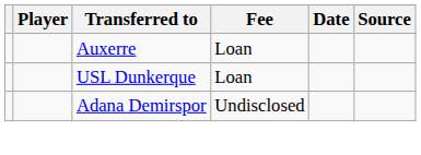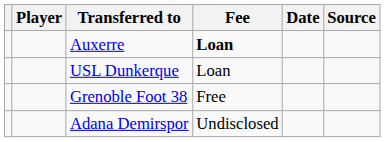Auxerre | Fee: normal -> bold
+ row: Grenoble Foot 38 | Free
